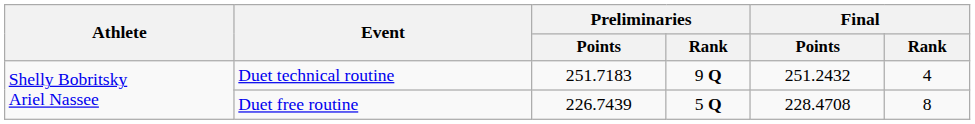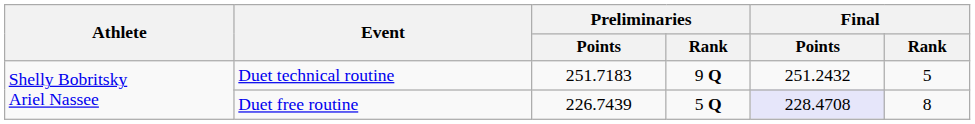Duet technical routine | Final / Rank: 4 -> 5
Duet free routine | Final / Points: no background -> lavender background
